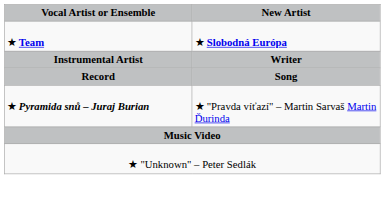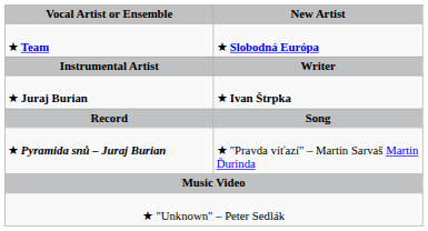+ row: ★ Juraj Burian | ★ Ivan Štrpka
